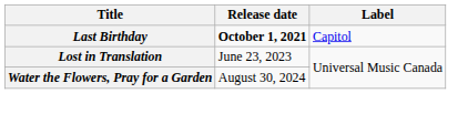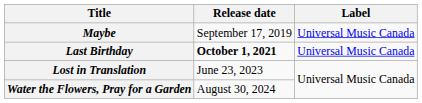+ row: Maybe | September 17, 2019 | Universal Music Canada
Last Birthday | Label: Capitol -> Universal Music Canada
